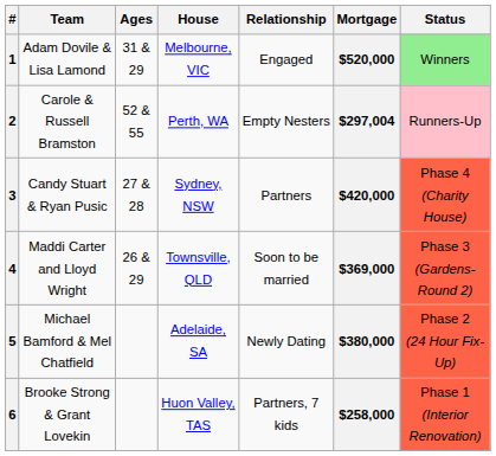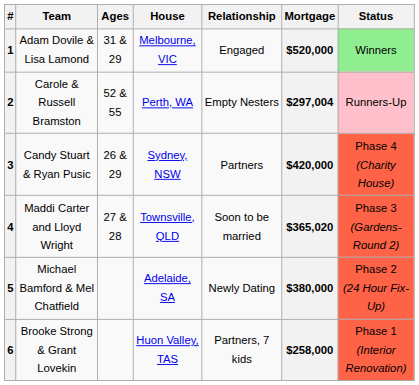3 | Ages: 27 & 28 -> 26 & 29
4 | Ages: 26 & 29 -> 27 & 28
4 | Mortgage: $369,000 -> $365,020
